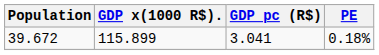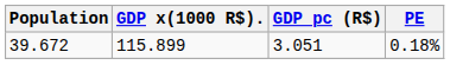39.672 | GDP pc (R$): 3.041 -> 3.051
